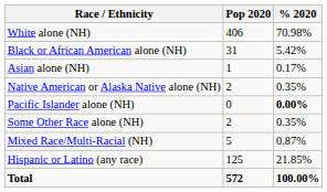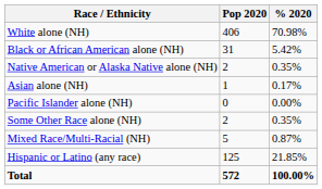rows swapped: Native American or Alaska Native alone (NH) <-> Asian alone (NH)
Pacific Islander alone (NH) | % 2020: bold -> normal
